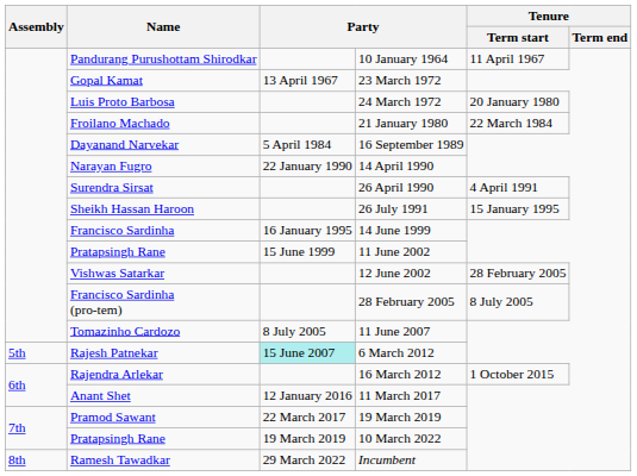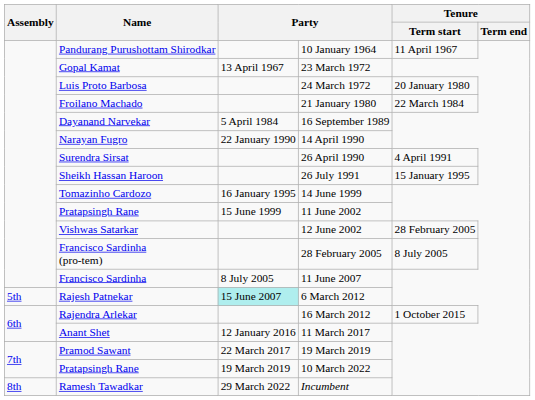14 June 1999 | Name: Francisco Sardinha -> Tomazinho Cardozo
11 June 2007 | Name: Tomazinho Cardozo -> Francisco Sardinha
